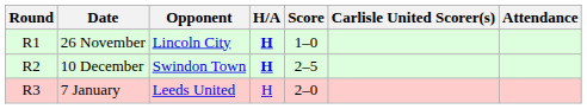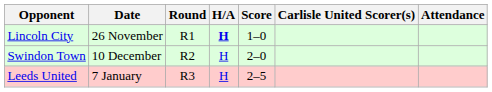columns swapped: Round <-> Opponent
10 December | H/A: bold -> normal
10 December | Score: 2–5 -> 2–0
7 January | Score: 2–0 -> 2–5
